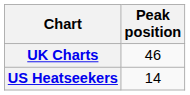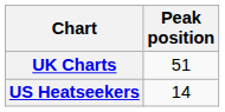UK Charts | Peak position: 46 -> 51
